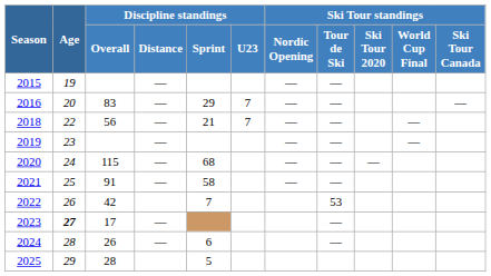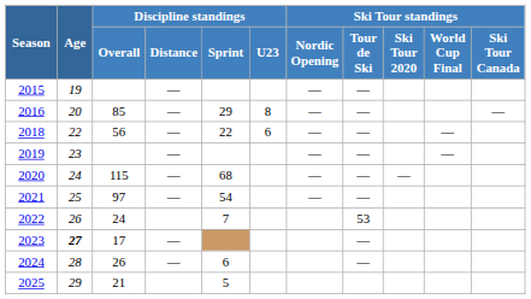2016 | Discipline standings / Overall: 83 -> 85
2016 | Discipline standings / U23: 7 -> 8
2018 | Discipline standings / Sprint: 21 -> 22
2018 | Discipline standings / U23: 7 -> 6
2021 | Discipline standings / Overall: 91 -> 97
2021 | Discipline standings / Sprint: 58 -> 54
2022 | Discipline standings / Overall: 42 -> 24
2025 | Discipline standings / Overall: 28 -> 21
